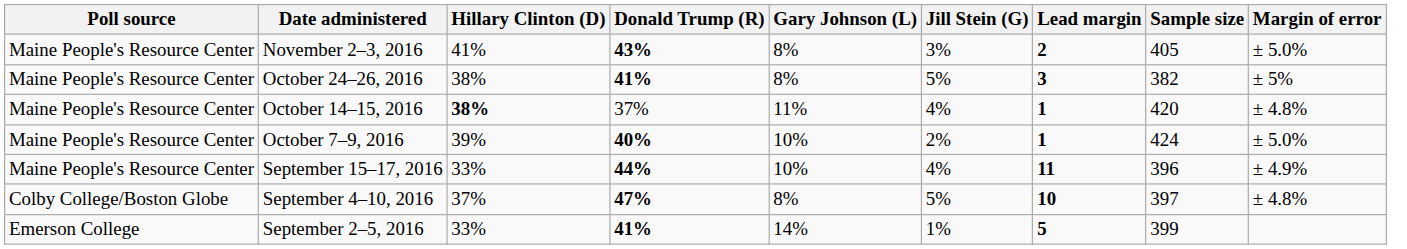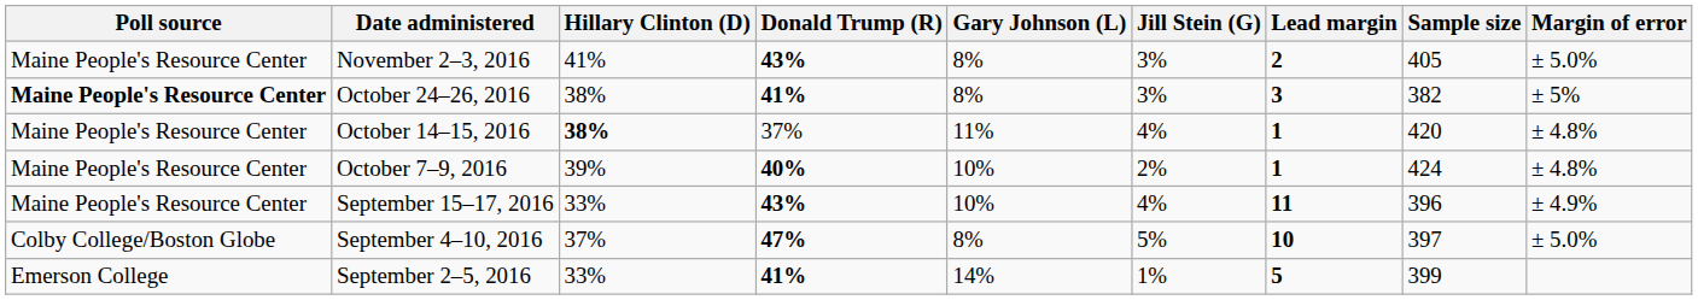October 24–26, 2016 | Poll source: normal -> bold
October 24–26, 2016 | Jill Stein (G): 5% -> 3%
October 7–9, 2016 | Margin of error: ± 5.0% -> ± 4.8%
September 15–17, 2016 | Donald Trump (R): 44% -> 43%
September 4–10, 2016 | Margin of error: ± 4.8% -> ± 5.0%
